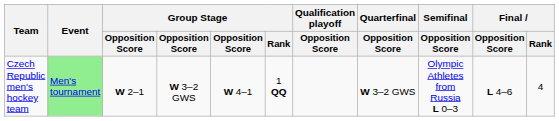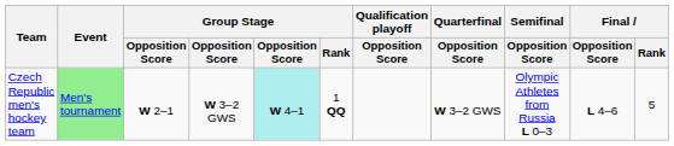Czech Republic men's hockey team | column 5: no background -> paleturquoise background
Czech Republic men's hockey team | Final / Rank: 4 -> 5
